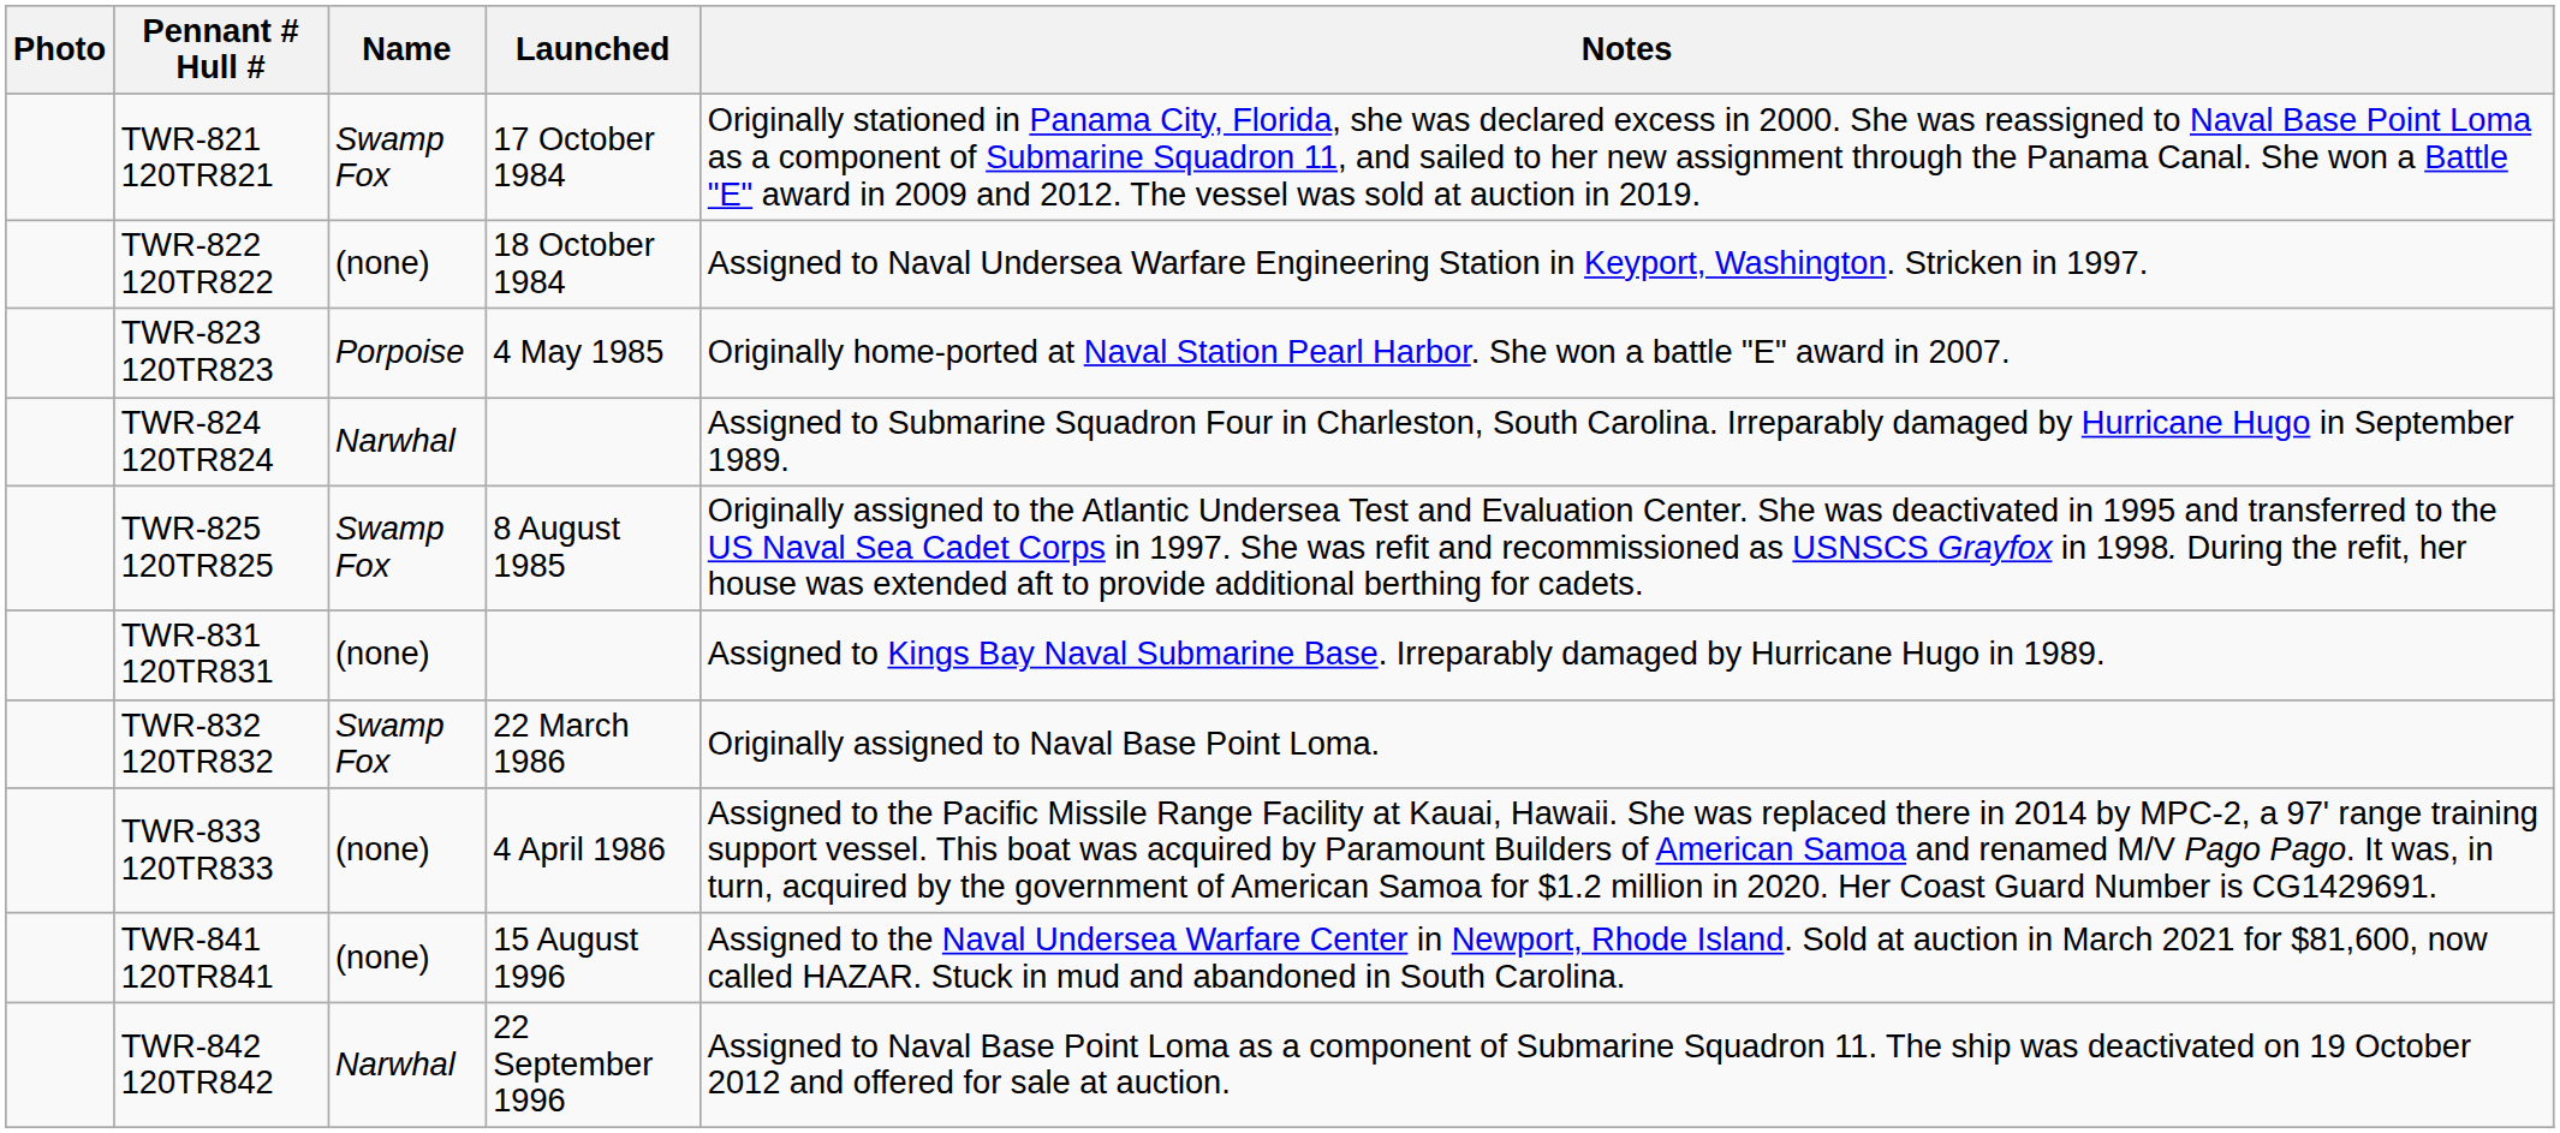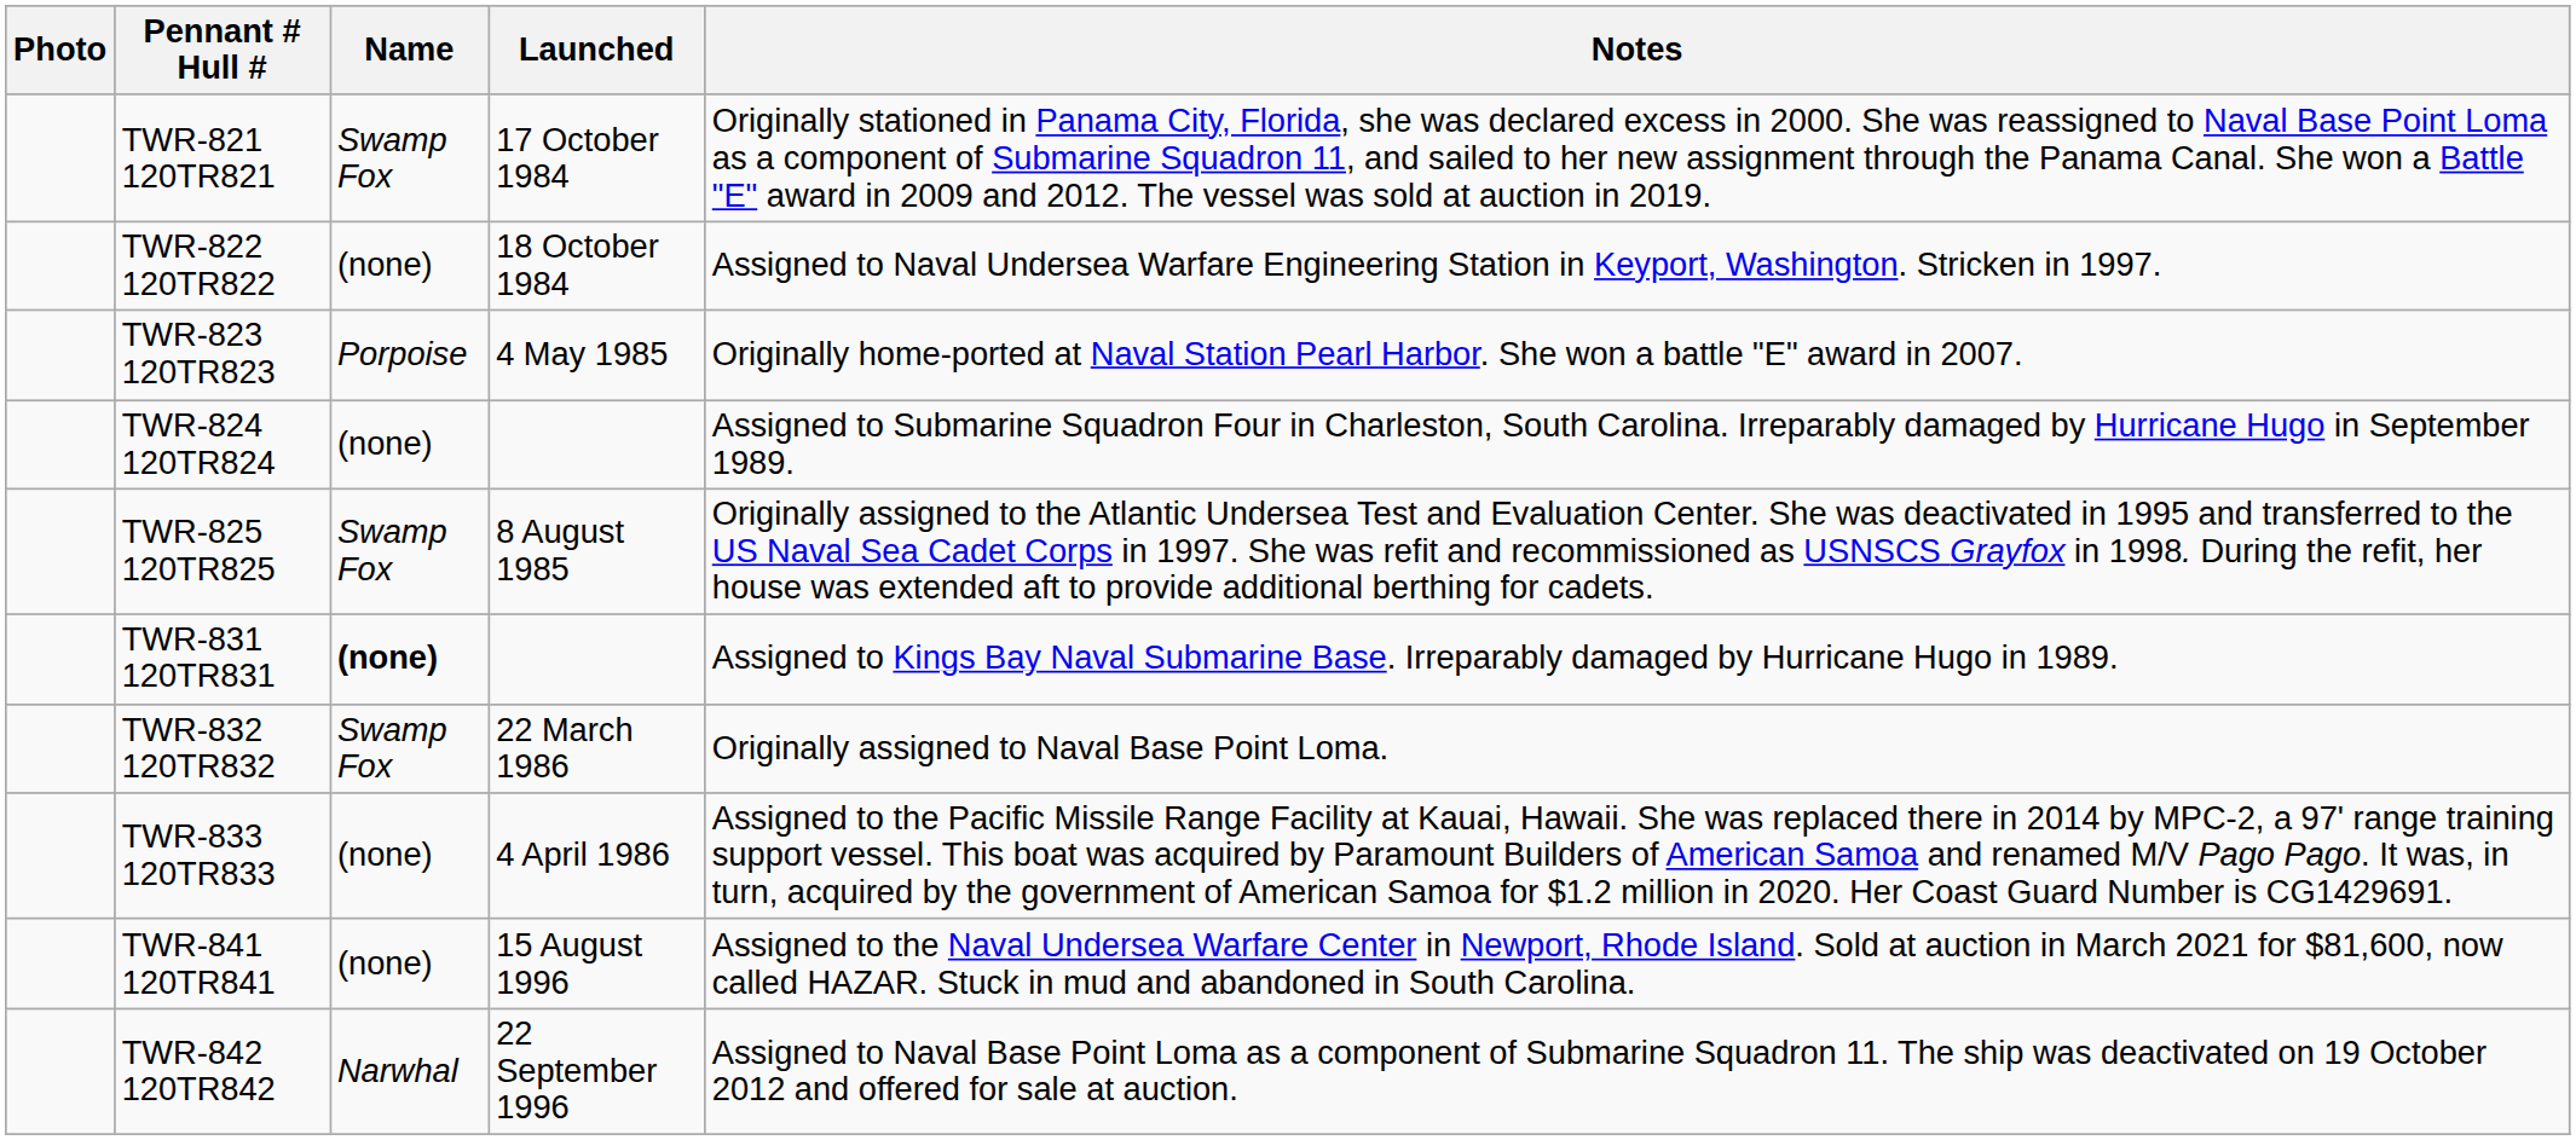TWR-824 120TR824 | Name: Narwhal -> (none)
TWR-831 120TR831 | Name: normal -> bold
